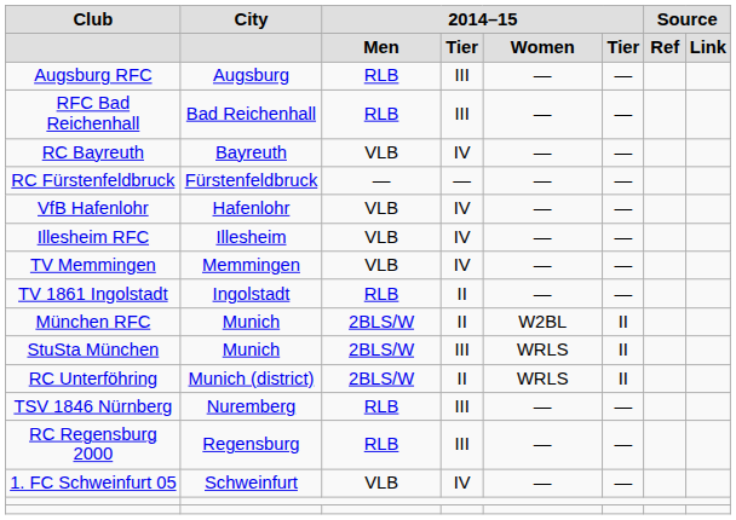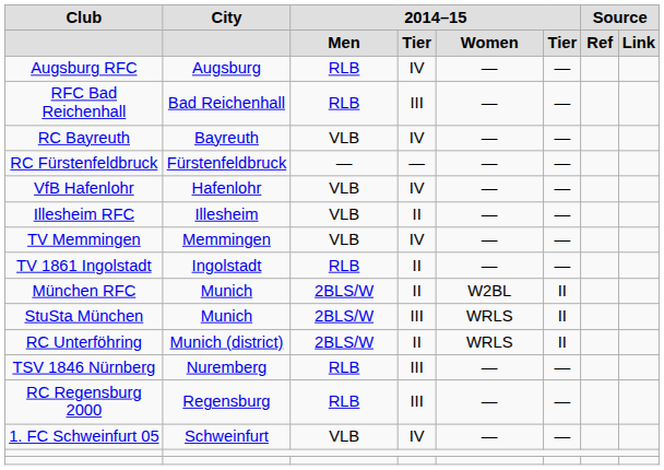Augsburg RFC | column 4: III -> IV
Illesheim RFC | column 4: IV -> II
